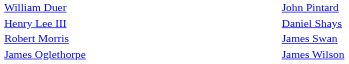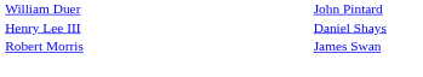- row: James Oglethorpe | James Wilson
